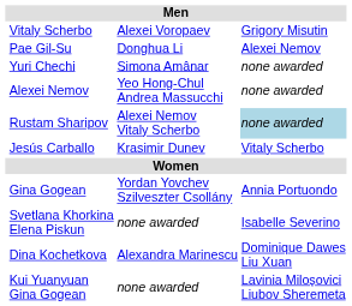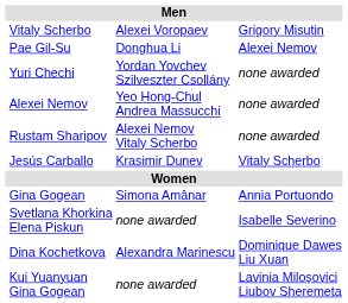Yuri Chechi | column 3: Simona Amânar -> Yordan Yovchev Szilveszter Csollány
Rustam Sharipov | column 4: lightblue background -> no background
Gina Gogean | column 3: Yordan Yovchev Szilveszter Csollány -> Simona Amânar
